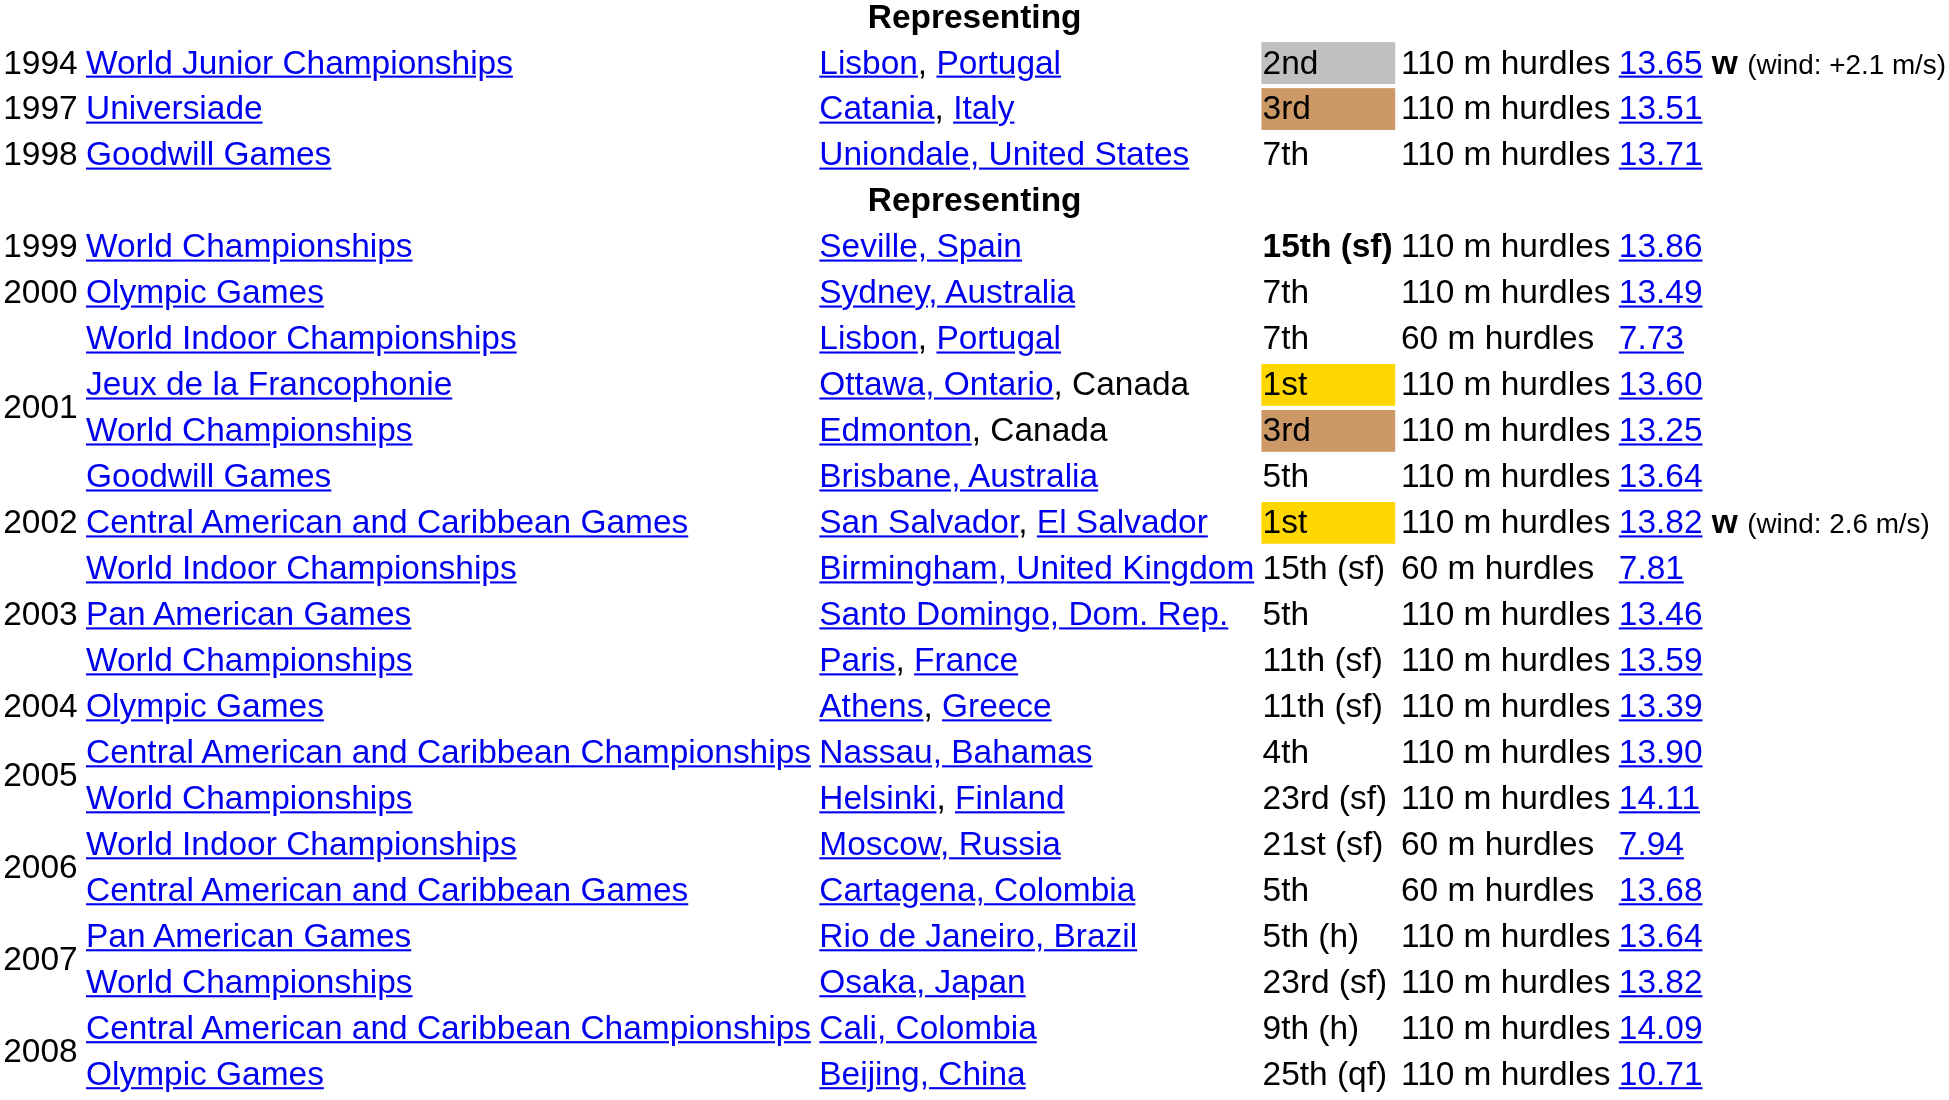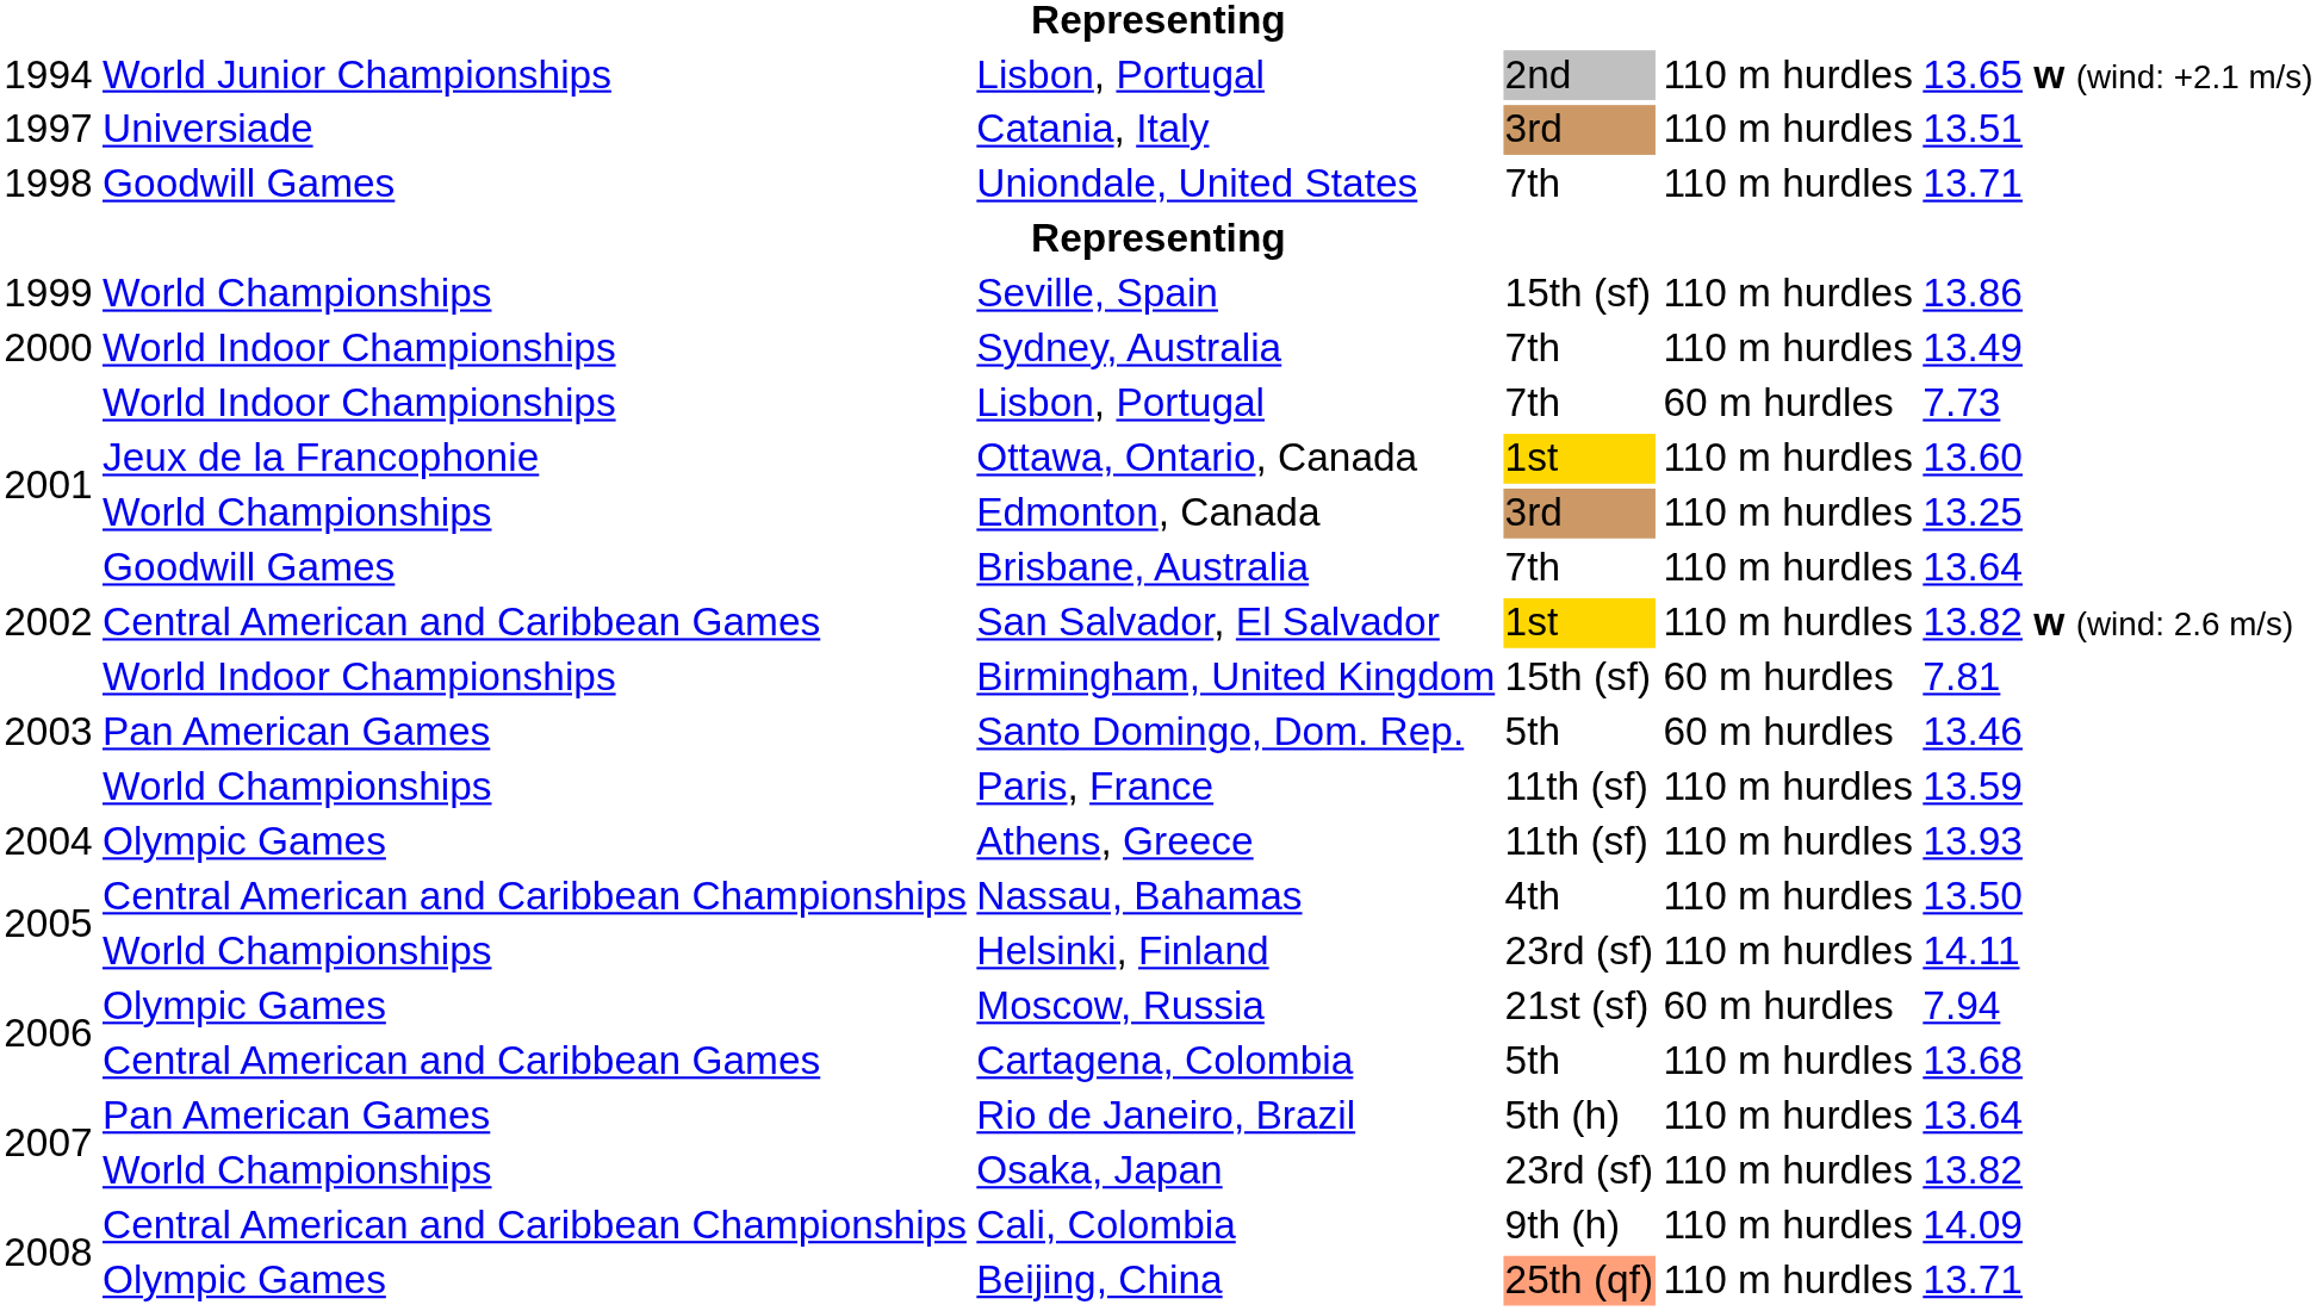Seville, Spain | column 4: bold -> normal
Sydney, Australia | column 2: Olympic Games -> World Indoor Championships
Brisbane, Australia | column 4: 5th -> 7th
Santo Domingo, Dom. Rep. | column 5: 110 m hurdles -> 60 m hurdles
Athens, Greece | column 6: 13.39 -> 13.93
Nassau, Bahamas | column 6: 13.90 -> 13.50
Moscow, Russia | column 2: World Indoor Championships -> Olympic Games
Cartagena, Colombia | column 5: 60 m hurdles -> 110 m hurdles
Beijing, China | column 4: no background -> lightsalmon background
Beijing, China | column 6: 10.71 -> 13.71
